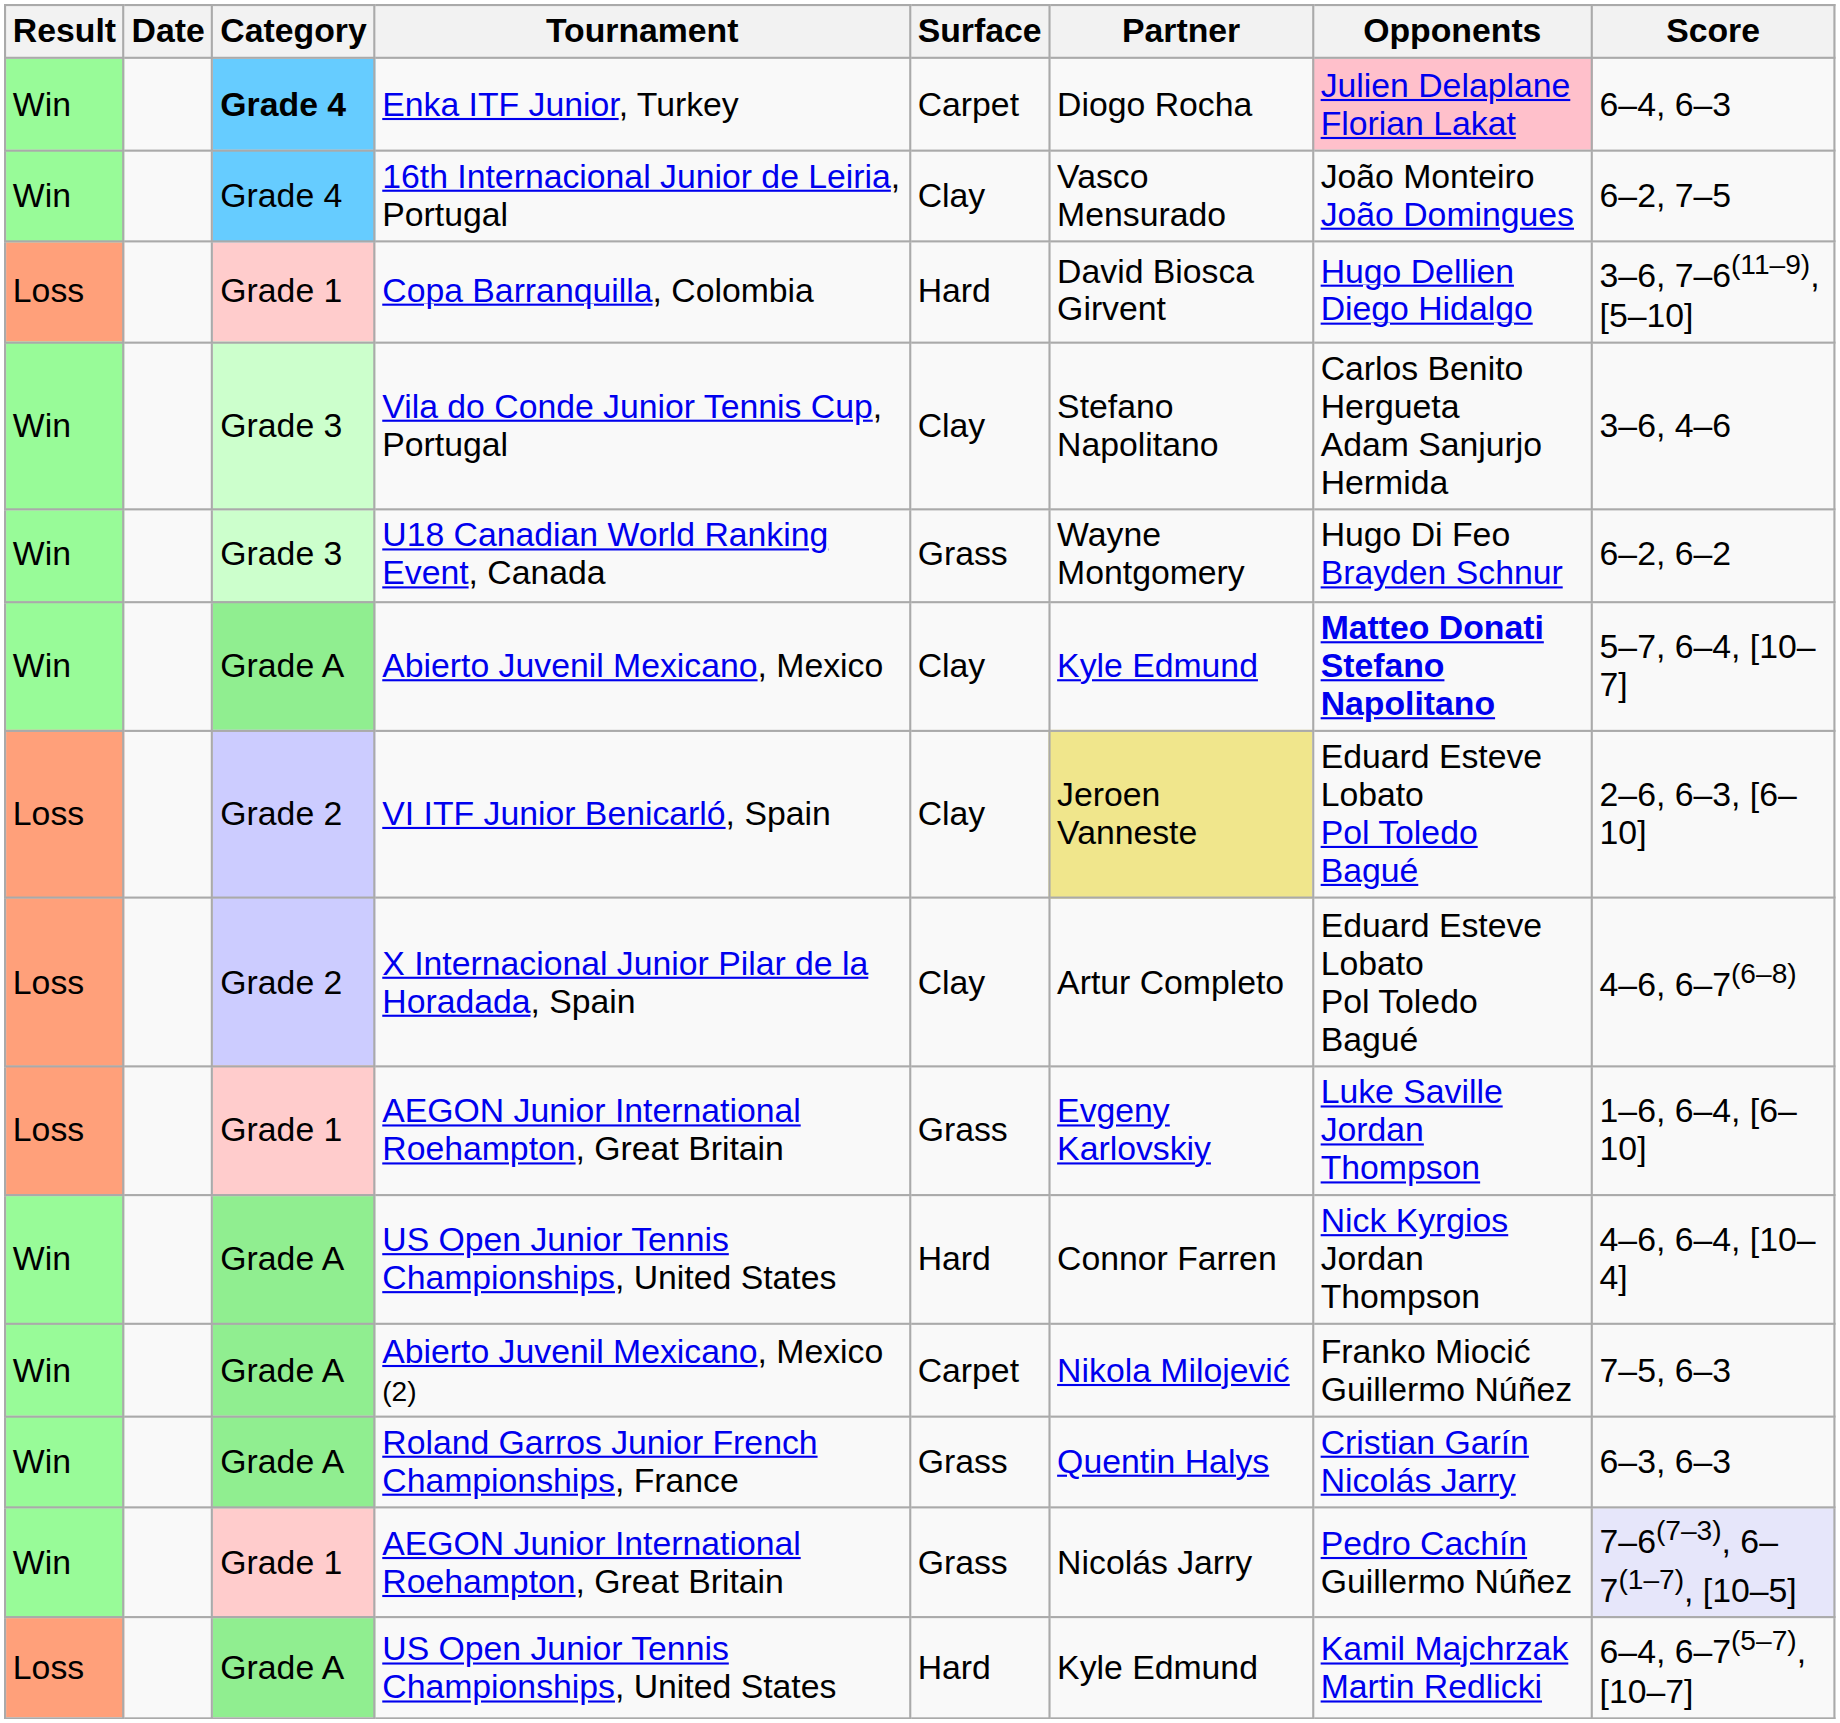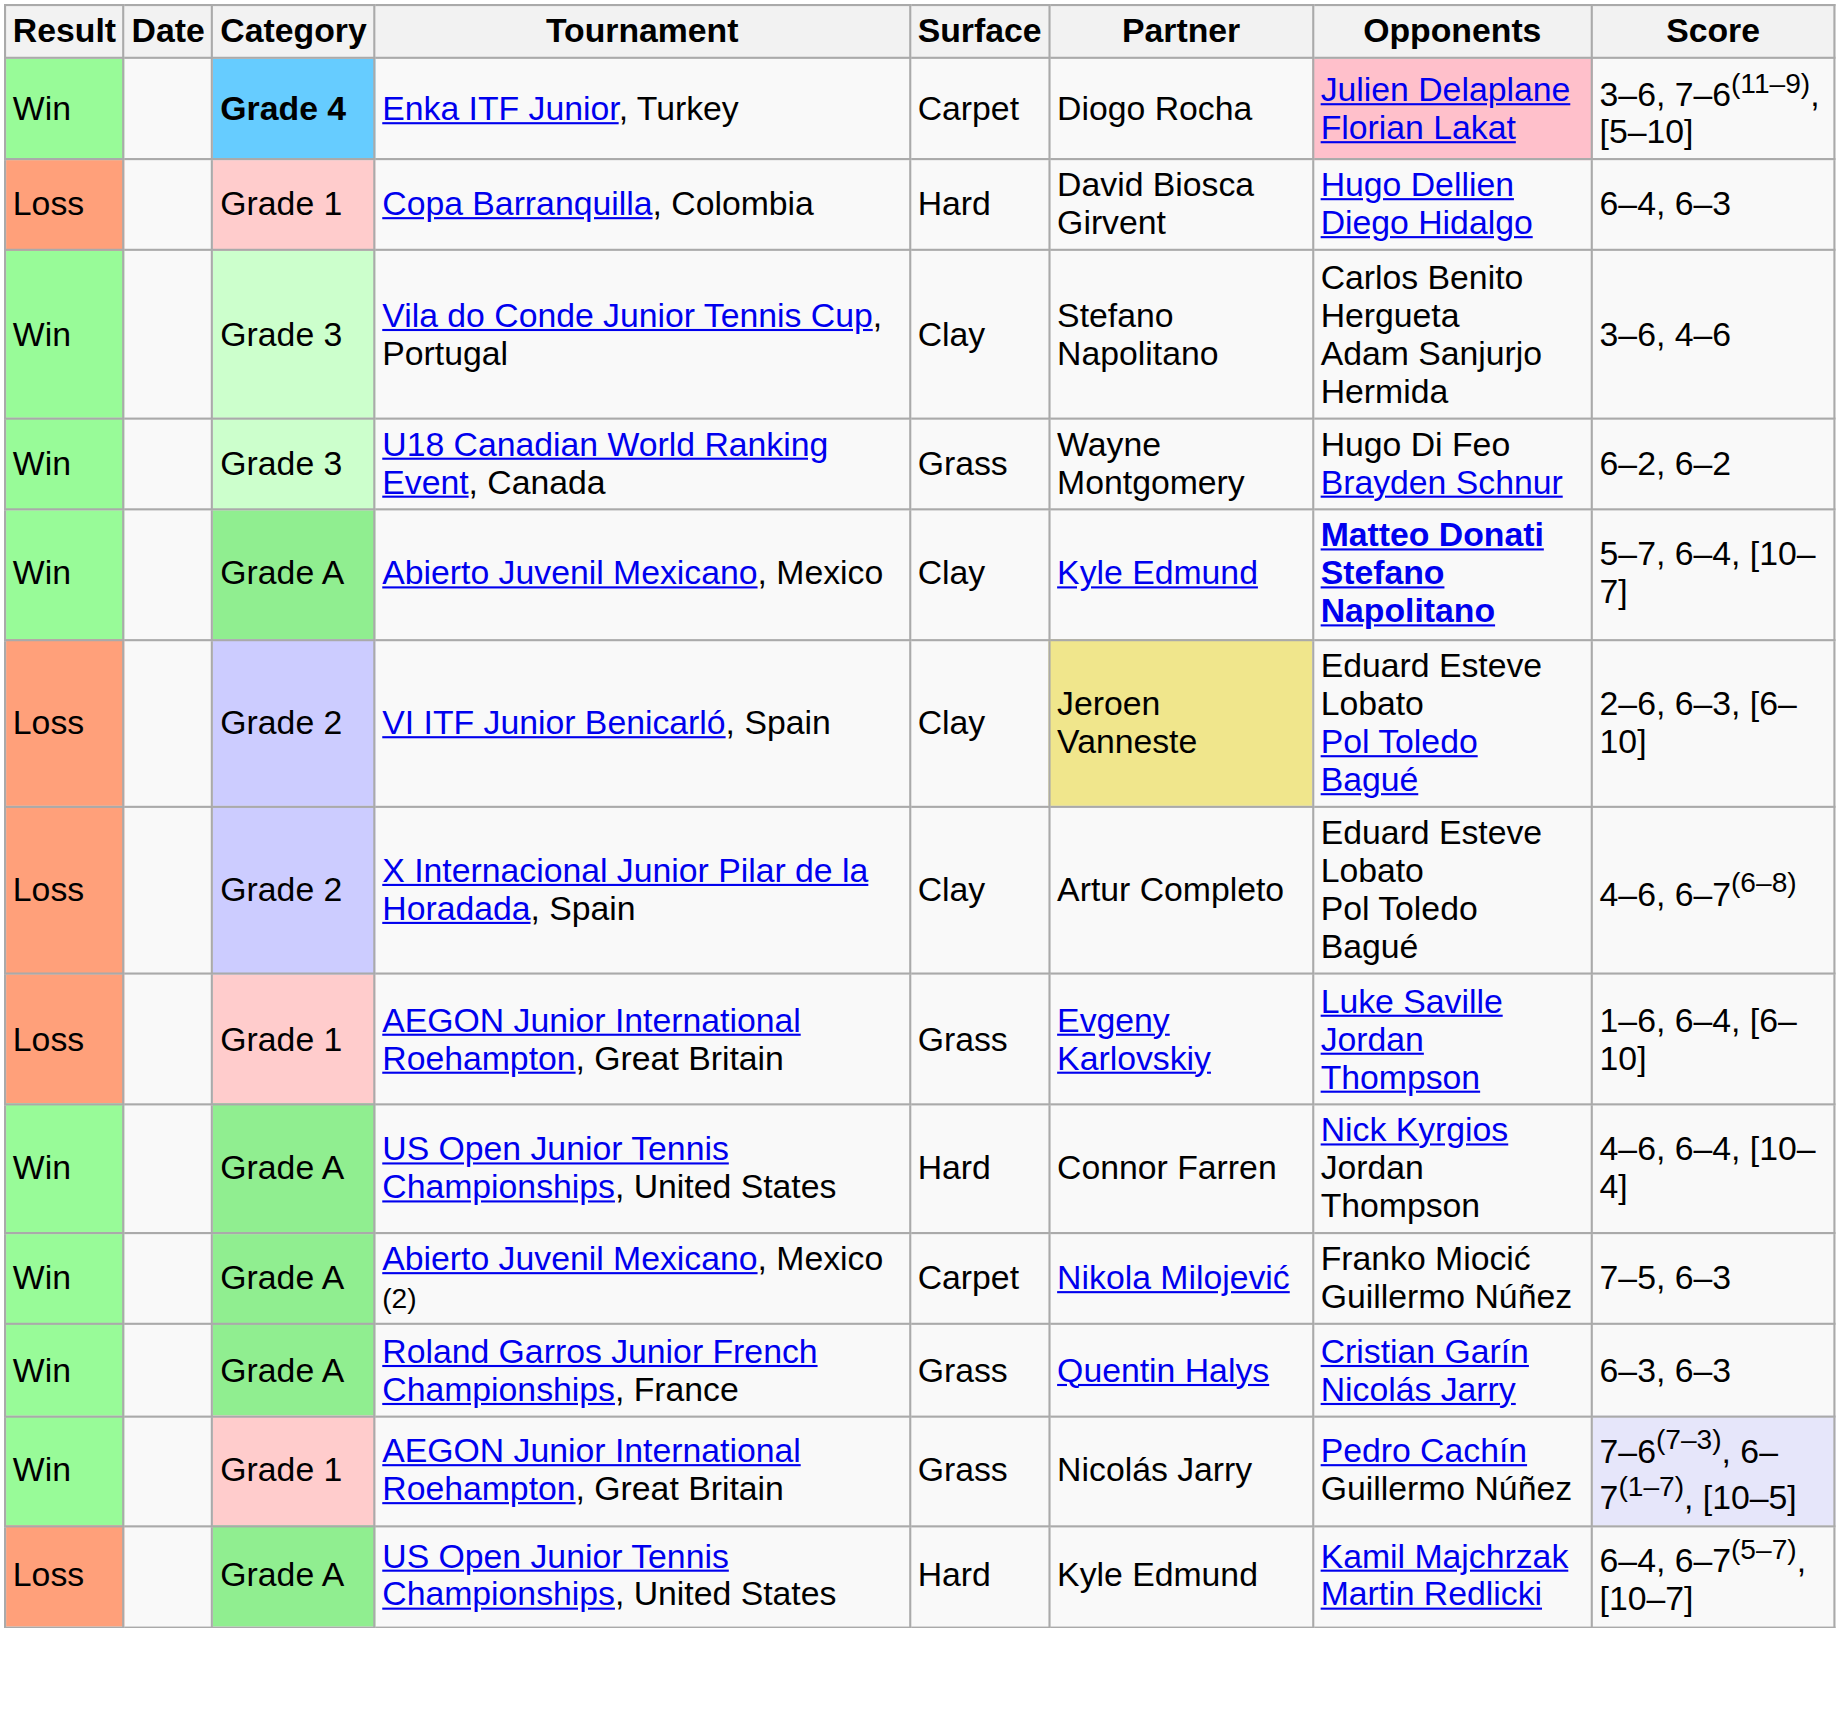Enka ITF Junior, Turkey | Score: 6–4, 6–3 -> 3–6, 7–6(11–9), [5–10]
- row: Win | Grade 4 | 16th Internacional Junior de Leiria, Portugal | Clay | Vasco Mensurado | João Monteiro João Domingues | 6–2, 7–5
Copa Barranquilla, Colombia | Score: 3–6, 7–6(11–9), [5–10] -> 6–4, 6–3
